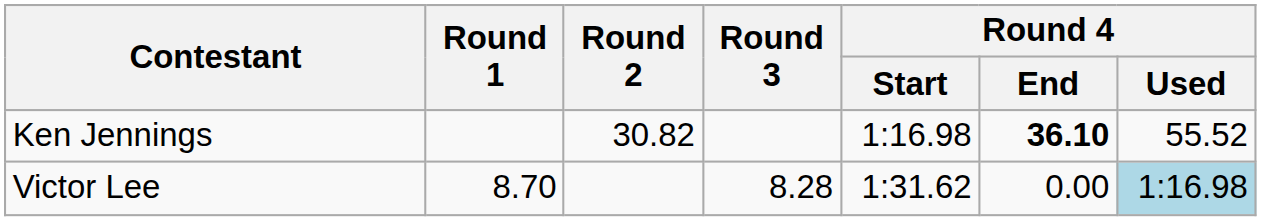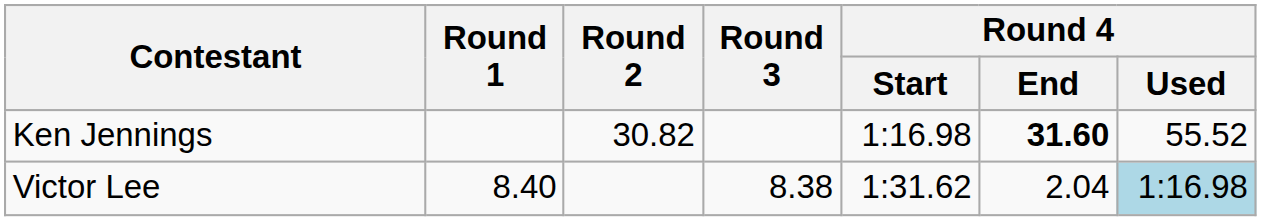Ken Jennings | Round 4 / End: 36.10 -> 31.60
Victor Lee | Round 1: 8.70 -> 8.40
Victor Lee | Round 3: 8.28 -> 8.38
Victor Lee | Round 4 / End: 0.00 -> 2.04
